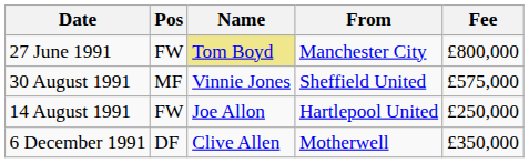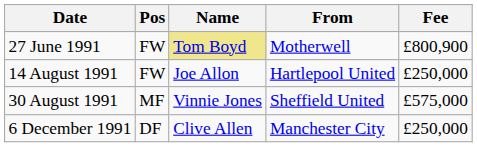27 June 1991 | From: Manchester City -> Motherwell
27 June 1991 | Fee: £800,000 -> £800,900
rows swapped: 14 August 1991 <-> 30 August 1991
6 December 1991 | From: Motherwell -> Manchester City
6 December 1991 | Fee: £350,000 -> £250,000
